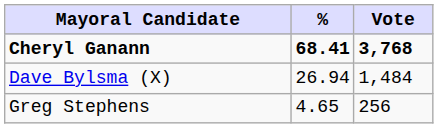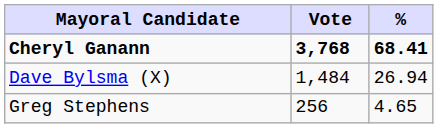columns swapped: Vote <-> %
